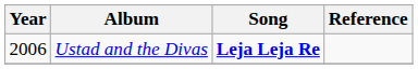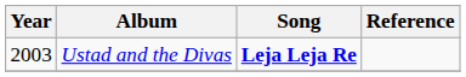Ustad and the Divas | Year: 2006 -> 2003
